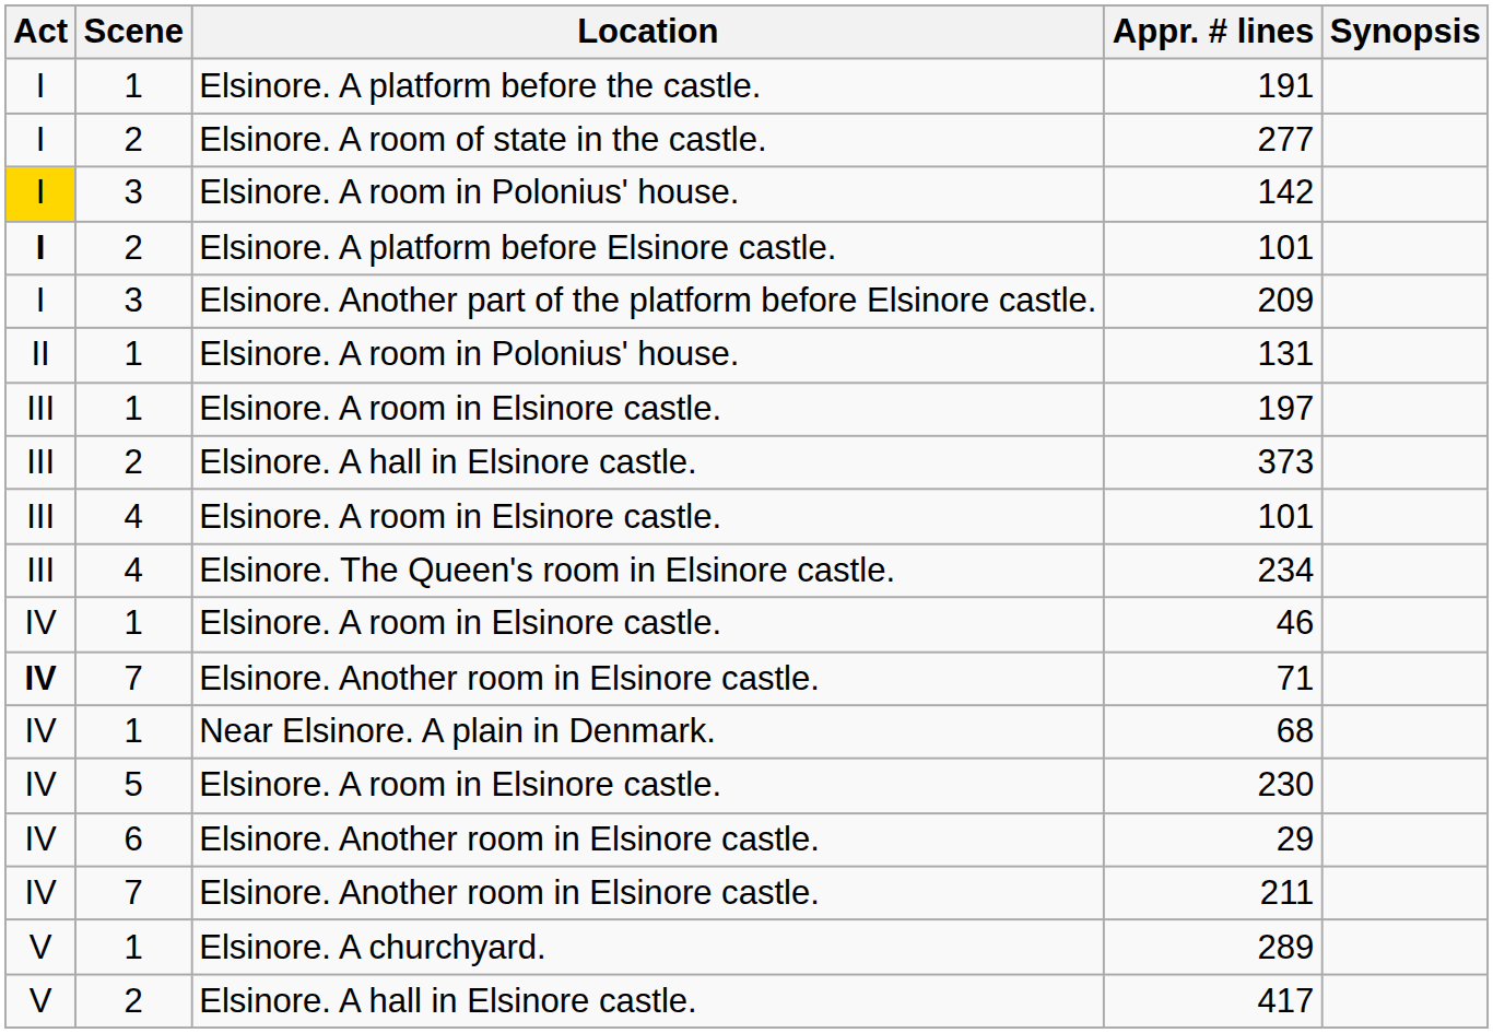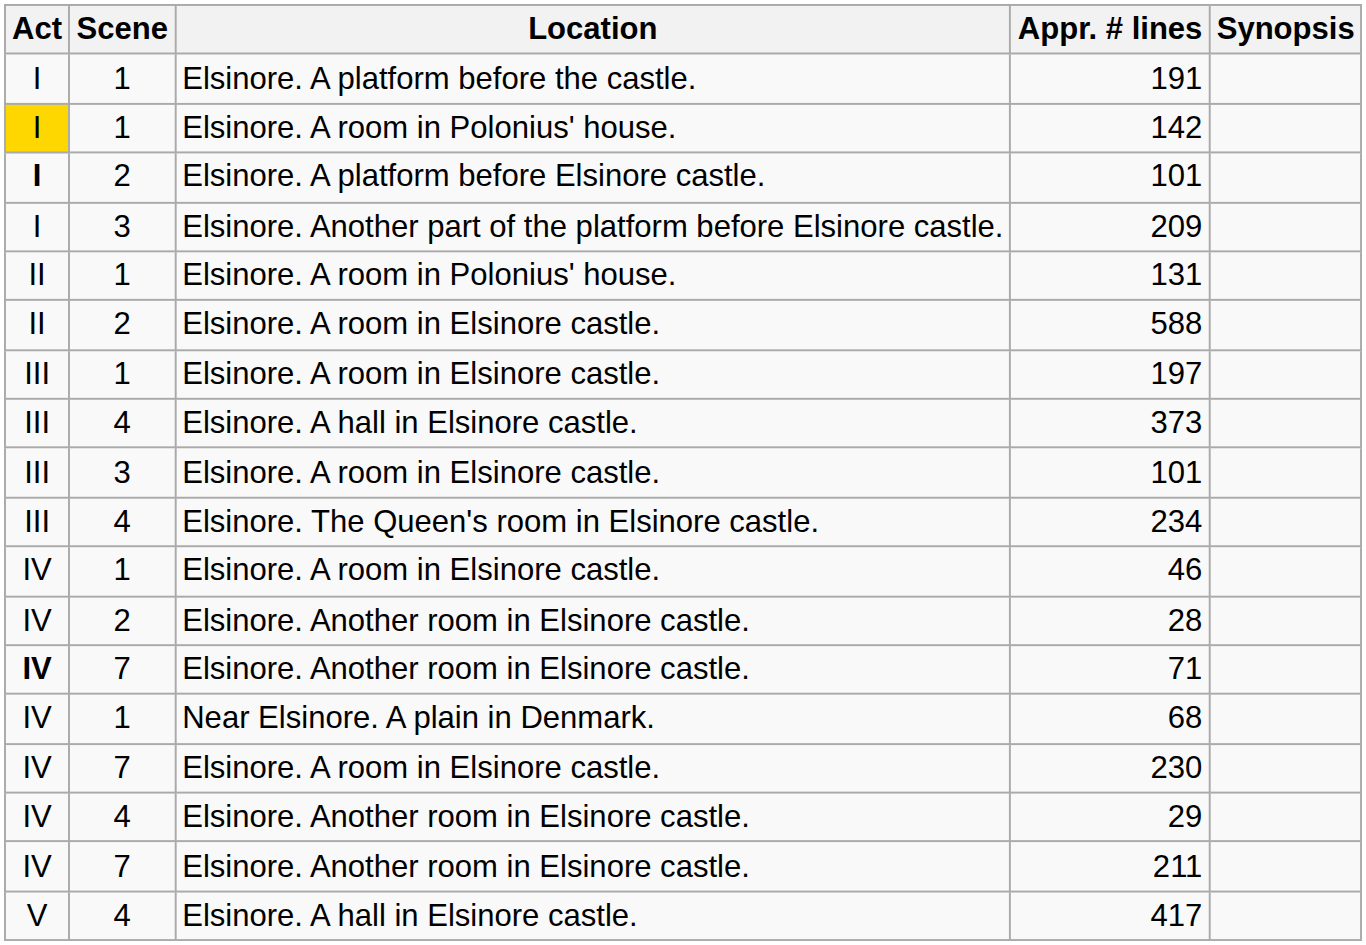- row: I | 2 | Elsinore. A room of state in the castle. | 277
142 | Scene: 3 -> 1
+ row: II | 2 | Elsinore. A room in Elsinore castle. | 588
373 | Scene: 2 -> 4
Elsinore. A room in Elsinore castle. / 101 | Scene: 4 -> 3
+ row: IV | 2 | Elsinore. Another room in Elsinore castle. | 28
230 | Scene: 5 -> 7
29 | Scene: 6 -> 4
- row: V | 1 | Elsinore. A churchyard. | 289
417 | Scene: 2 -> 4
